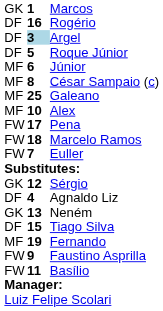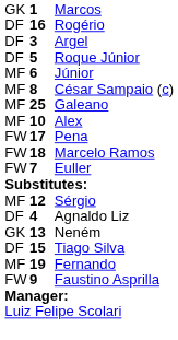Argel | column 2: lightblue background -> no background
Sérgio | column 1: GK -> MF
- row: FW | 11 | Basílio
